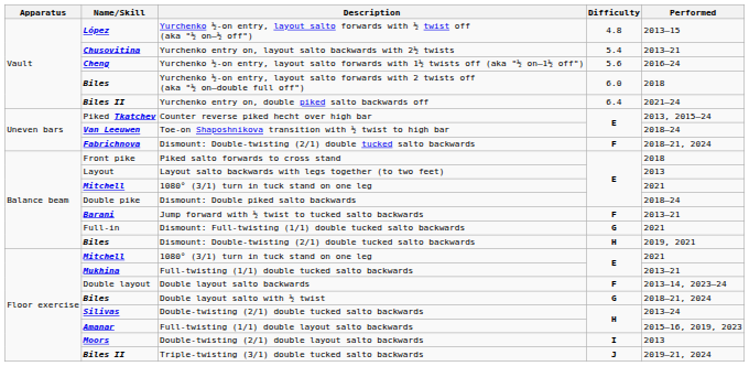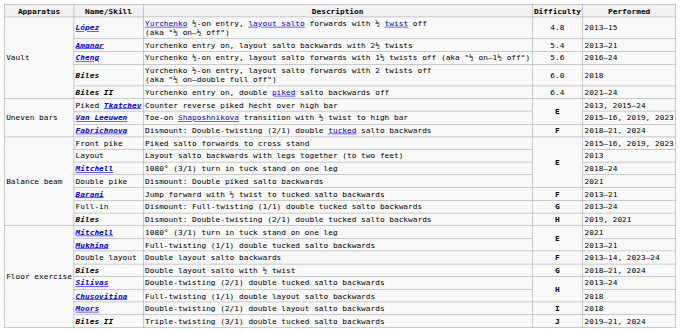Yurchenko entry on, layout salto backwards with 2½ twists | Name/Skill: Chusovitina -> Amanar
Toe-on Shaposhnikova transition with ½ twist to high bar | Performed: 2018–24 -> 2015–16, 2019, 2023
Piked salto forwards to cross stand | Performed: 2018 -> 2015–16, 2019, 2023
Balance beam / 1080° (3/1) turn in tuck stand on one leg | Performed: 2021 -> 2018–24
Dismount: Double piked salto backwards | Performed: 2018–24 -> 2021
Dismount: Full-twisting (1/1) double tucked salto backwards | Performed: 2021 -> 2013–24
Full-twisting (1/1) double layout salto backwards | Name/Skill: Amanar -> Chusovitina
Full-twisting (1/1) double layout salto backwards | Performed: 2015–16, 2019, 2023 -> 2018
Double-twisting (2/1) double layout salto backwards | Performed: 2013 -> 2018
